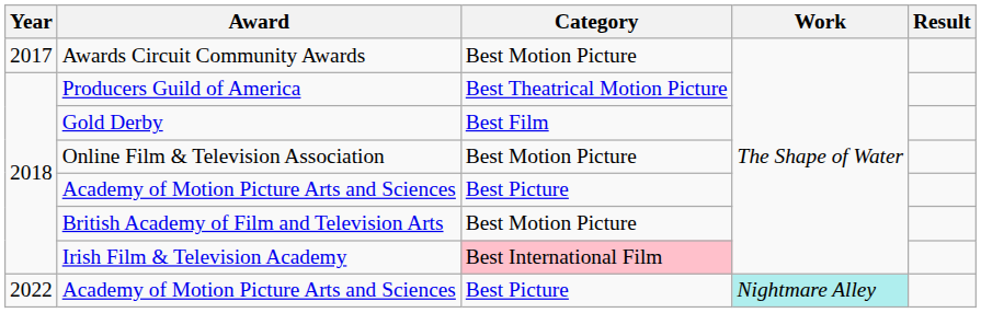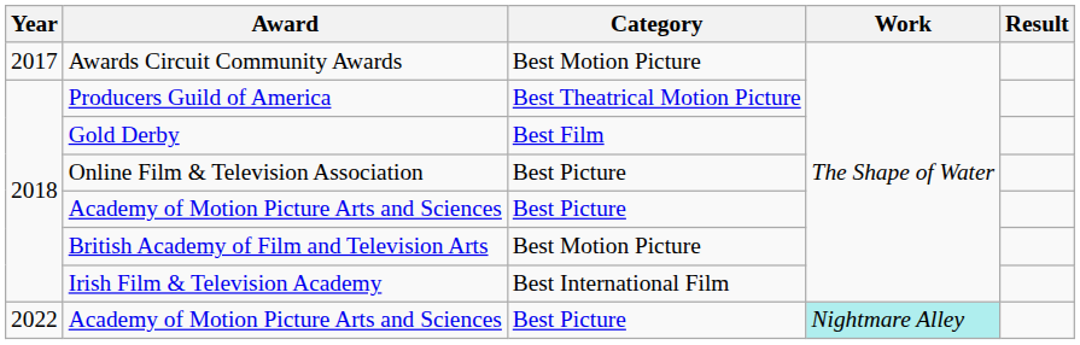Online Film & Television Association | Category: Best Motion Picture -> Best Picture
Irish Film & Television Academy | Category: pink background -> no background
